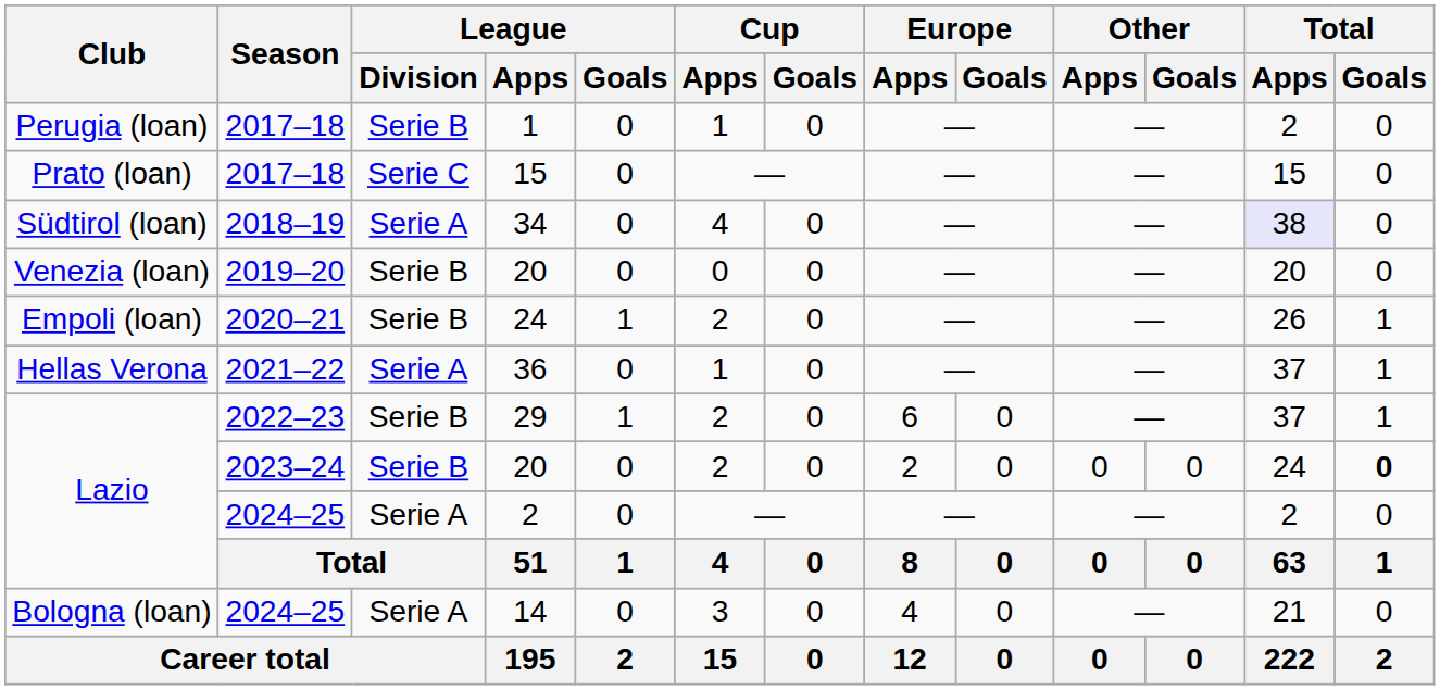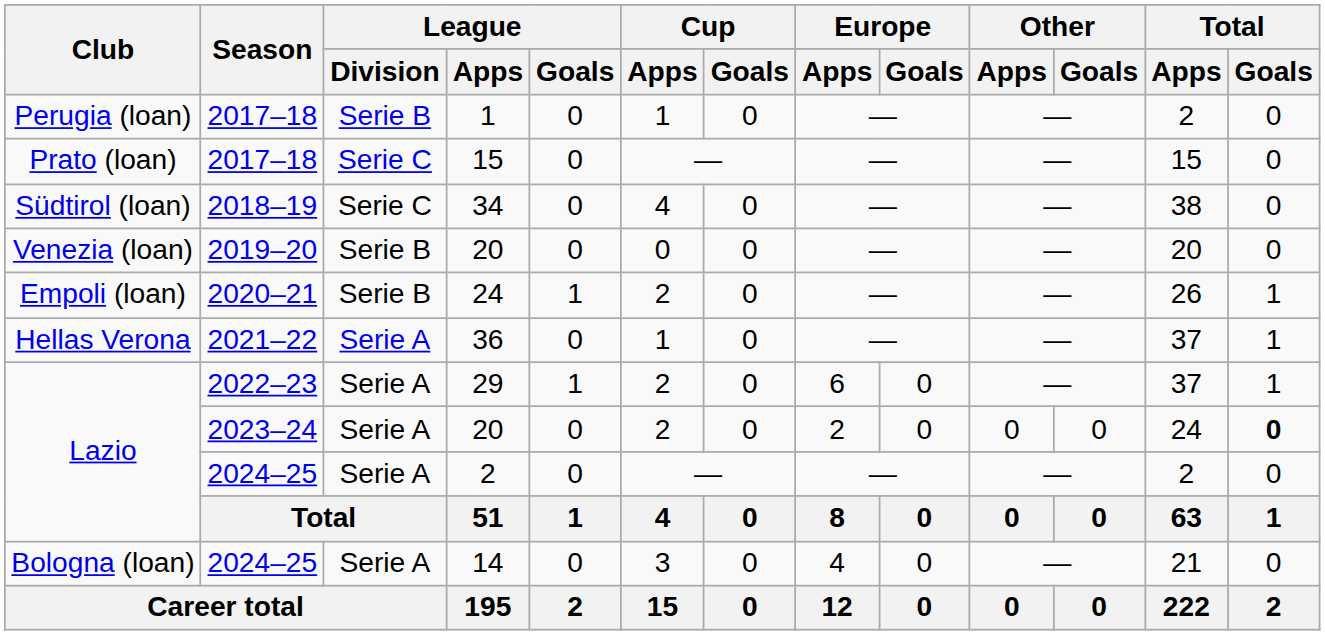34 | League / Division: Serie A -> Serie C
34 | Total / Apps: lavender background -> no background
29 | League / Division: Serie B -> Serie A
Lazio / 20 | League / Division: Serie B -> Serie A
